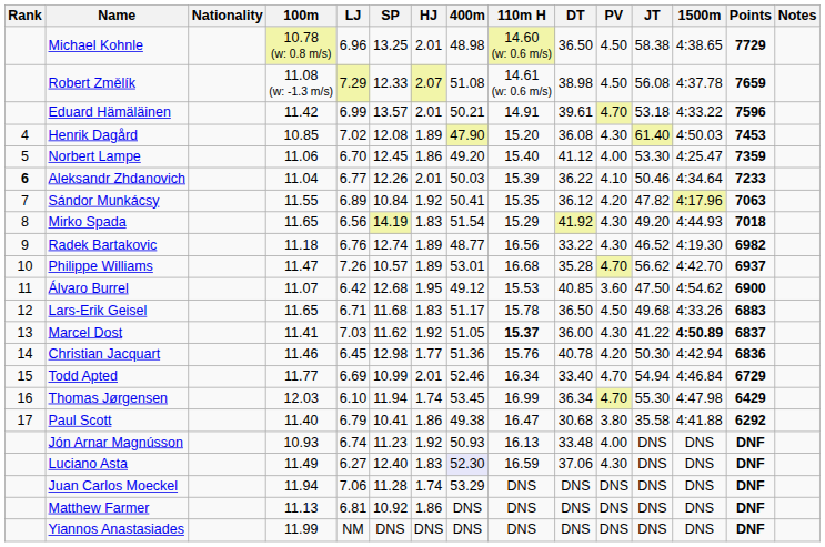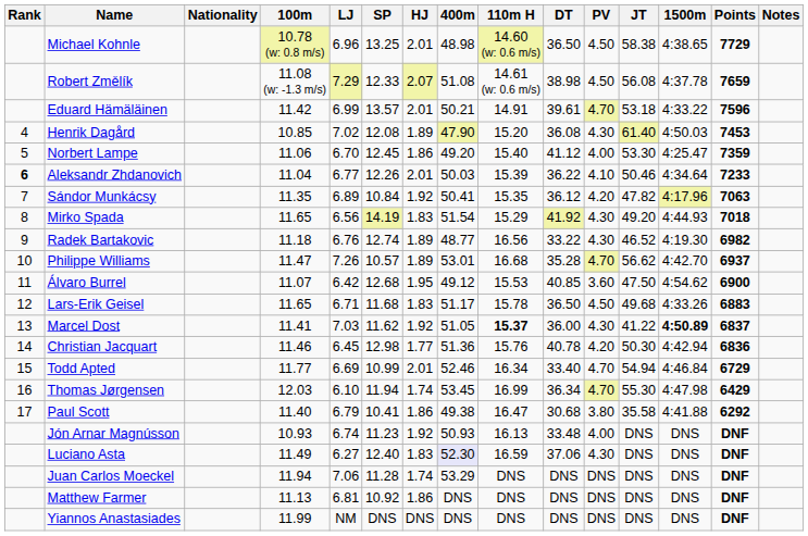Sándor Munkácsy | 100m: 11.55 -> 11.35
